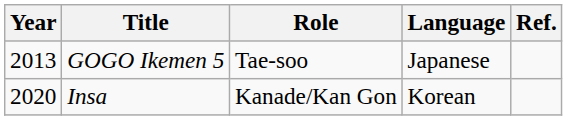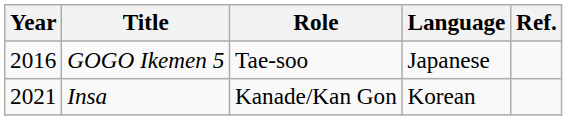GOGO Ikemen 5 | Year: 2013 -> 2016
Insa | Year: 2020 -> 2021
